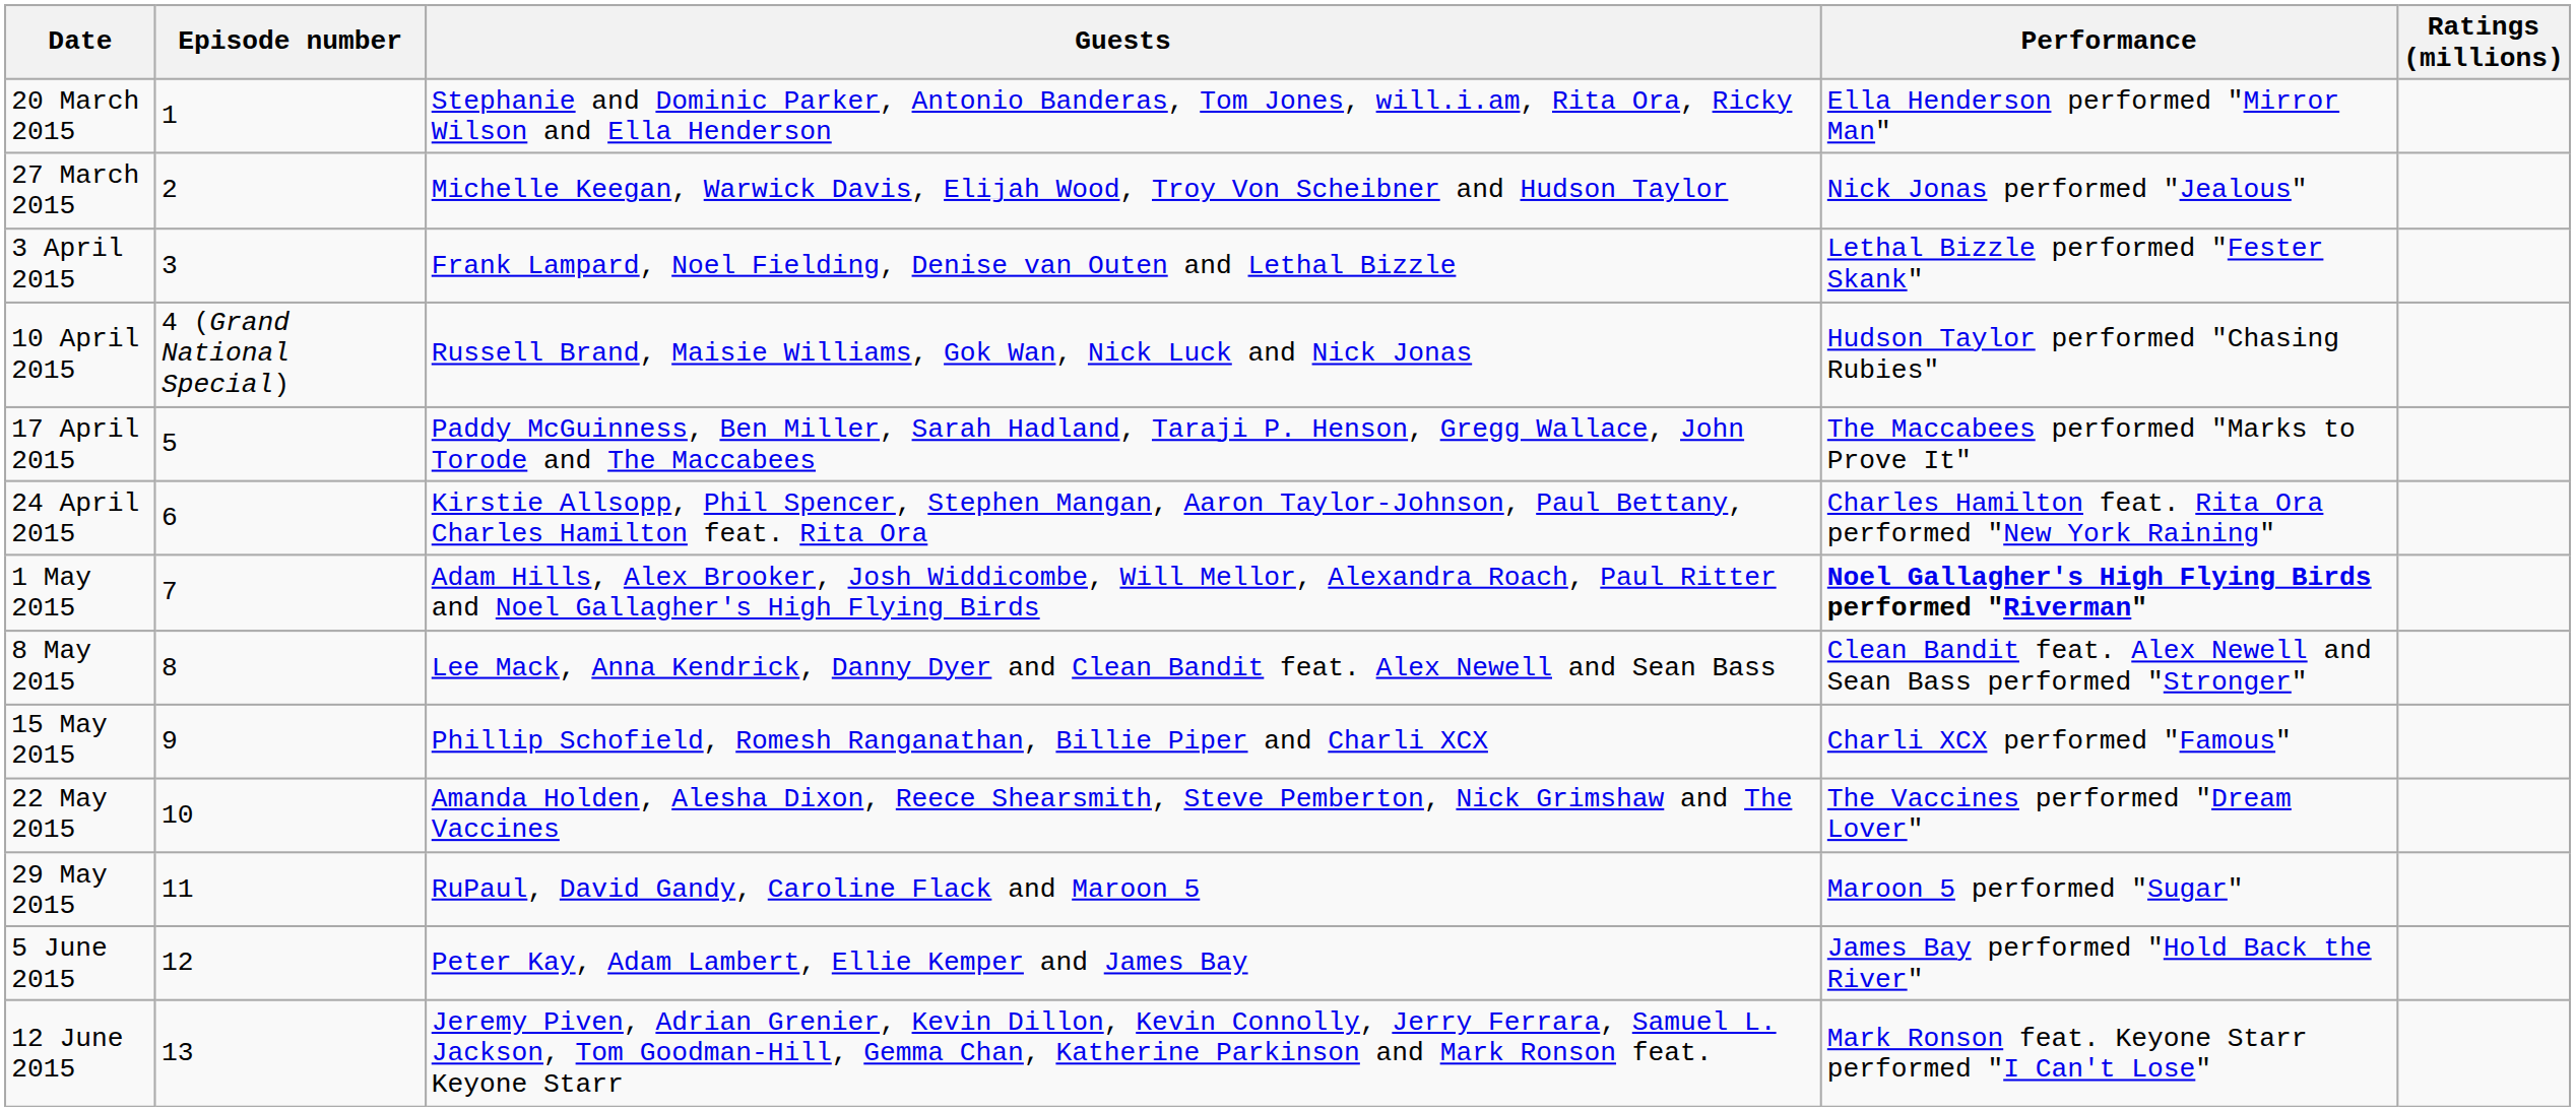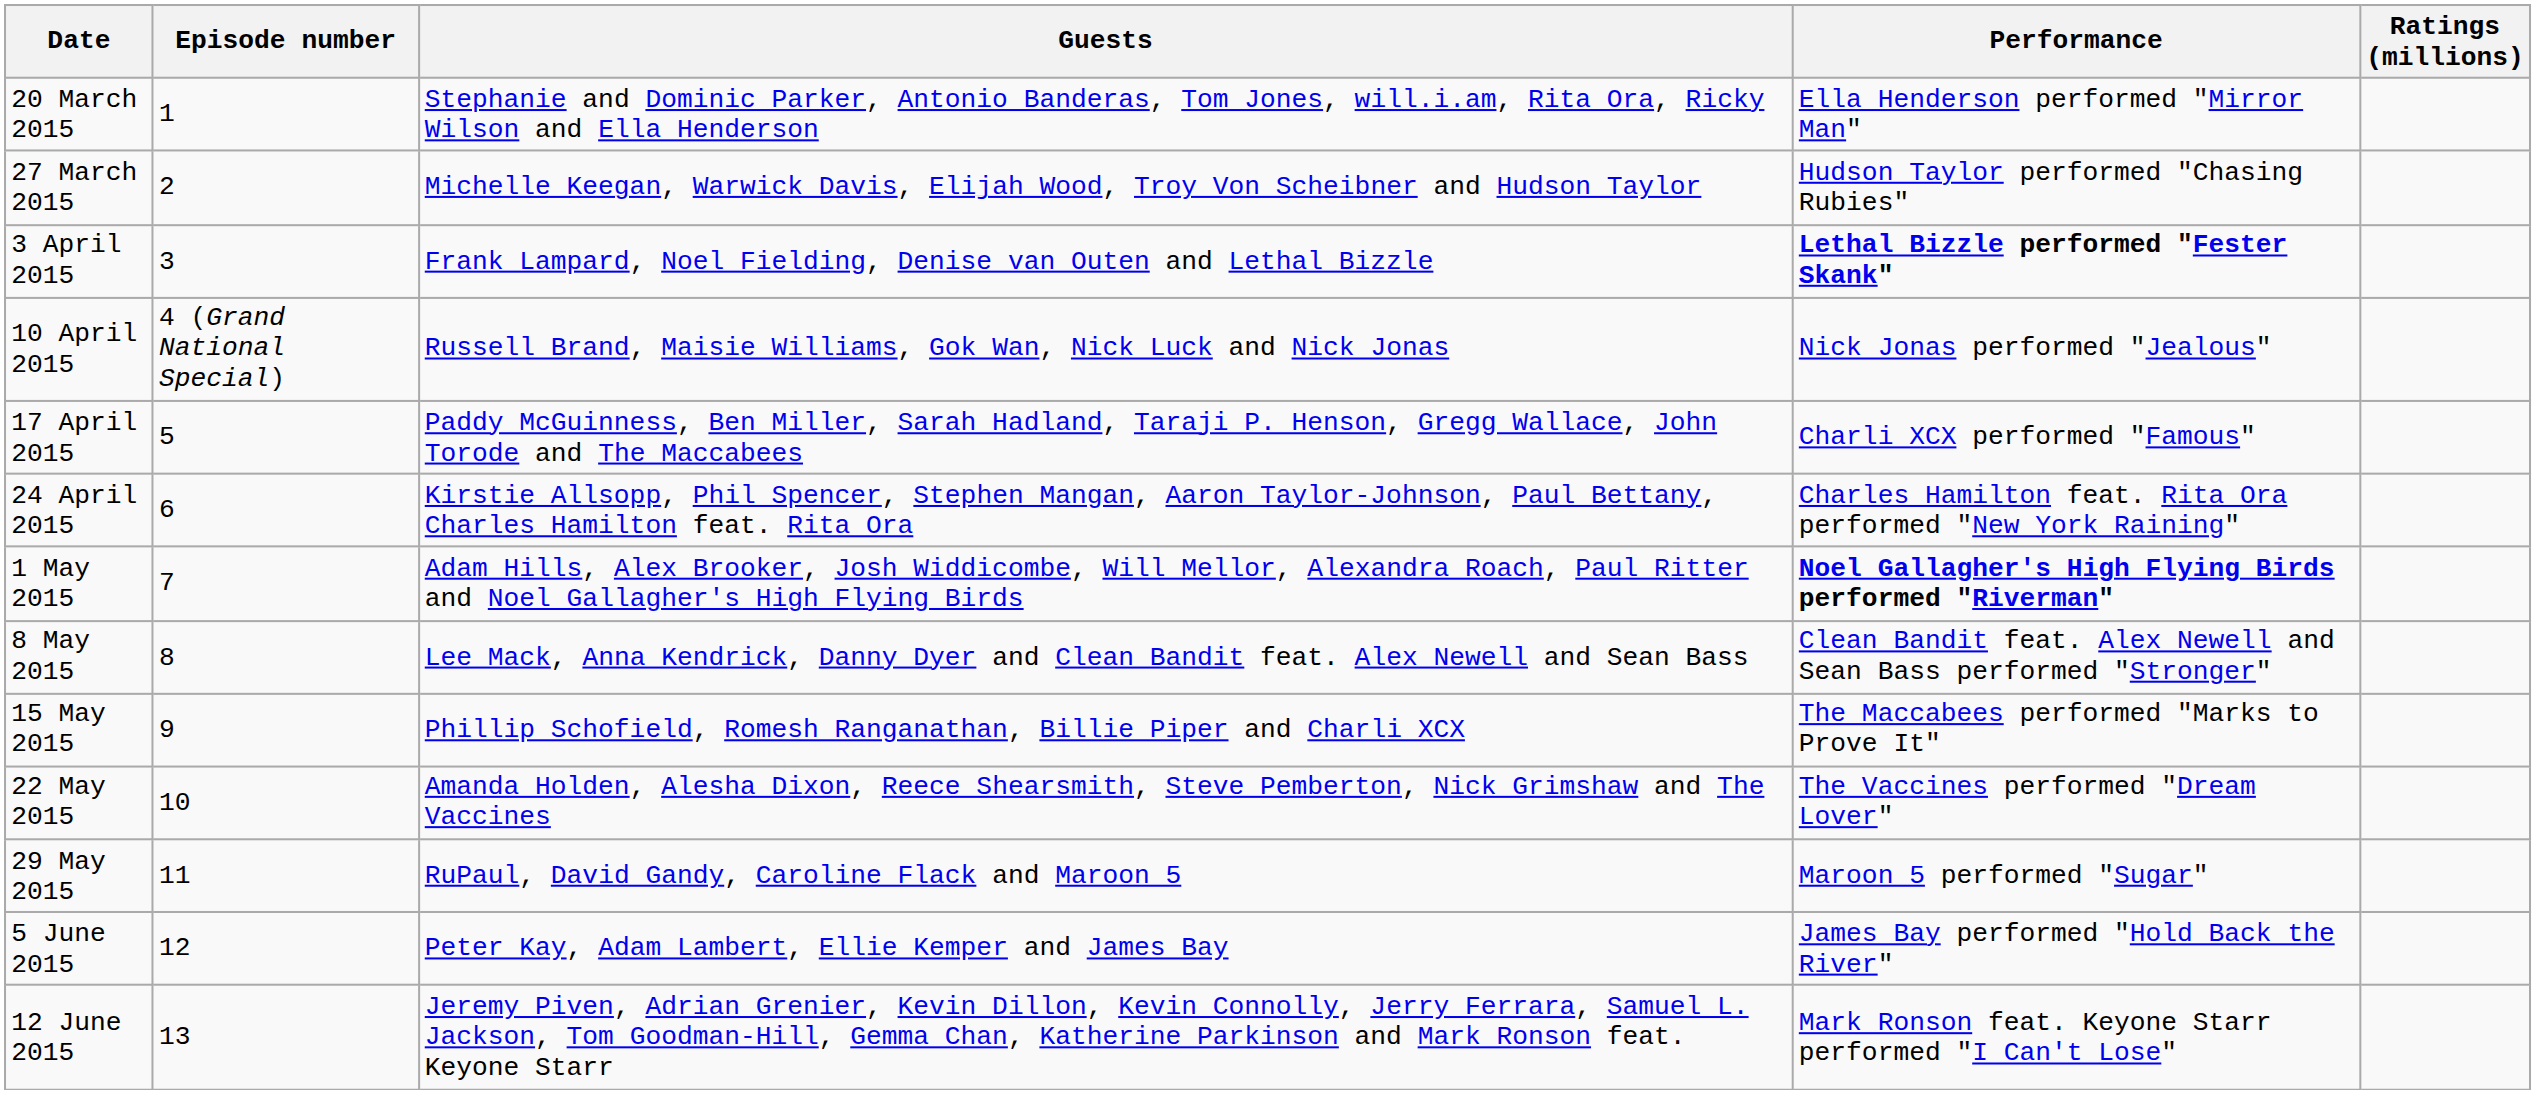27 March 2015 | Performance: Nick Jonas performed "Jealous" -> Hudson Taylor performed "Chasing Rubies"
3 April 2015 | Performance: normal -> bold
10 April 2015 | Performance: Hudson Taylor performed "Chasing Rubies" -> Nick Jonas performed "Jealous"
17 April 2015 | Performance: The Maccabees performed "Marks to Prove It" -> Charli XCX performed "Famous"
15 May 2015 | Performance: Charli XCX performed "Famous" -> The Maccabees performed "Marks to Prove It"
